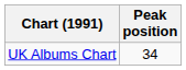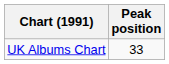UK Albums Chart | Peak position: 34 -> 33
